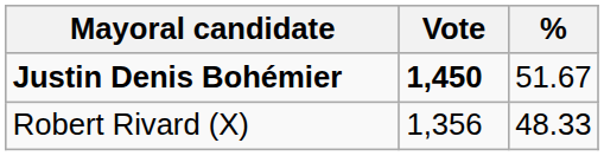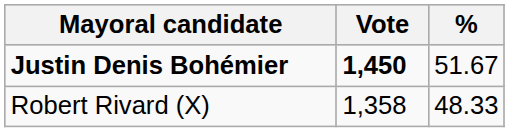Robert Rivard (X) | Vote: 1,356 -> 1,358
